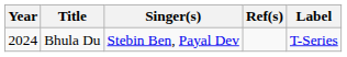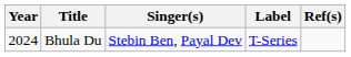columns swapped: Label <-> Ref(s)
